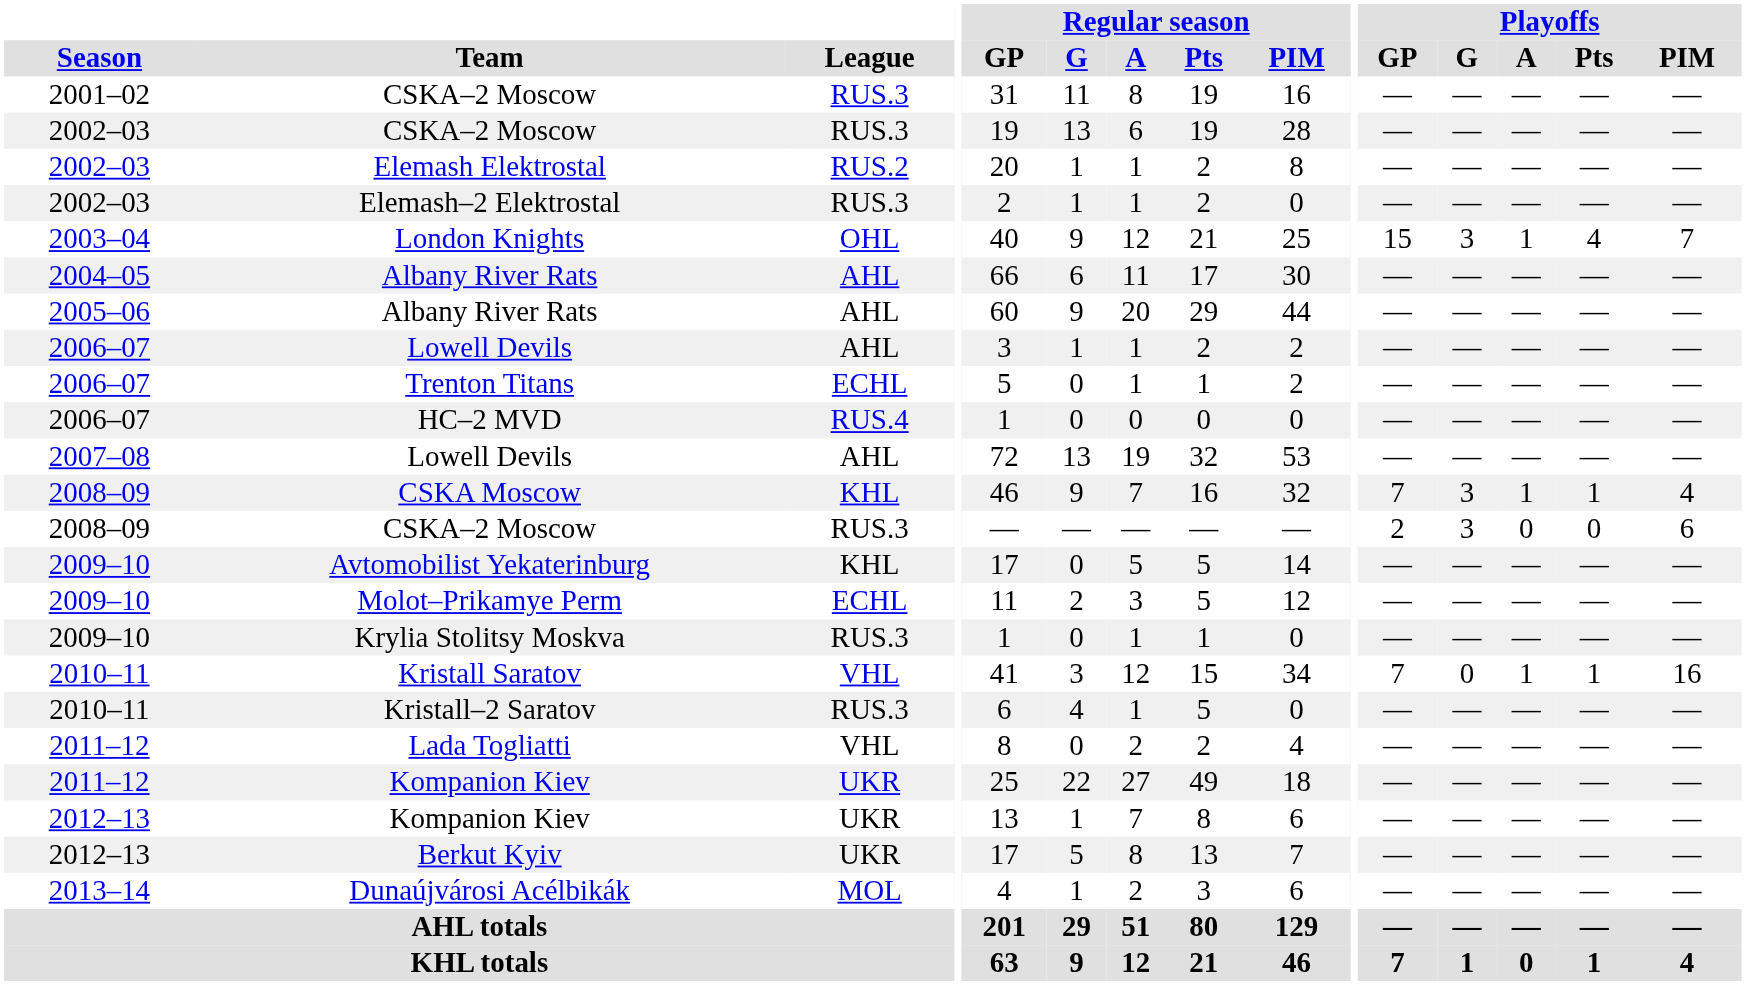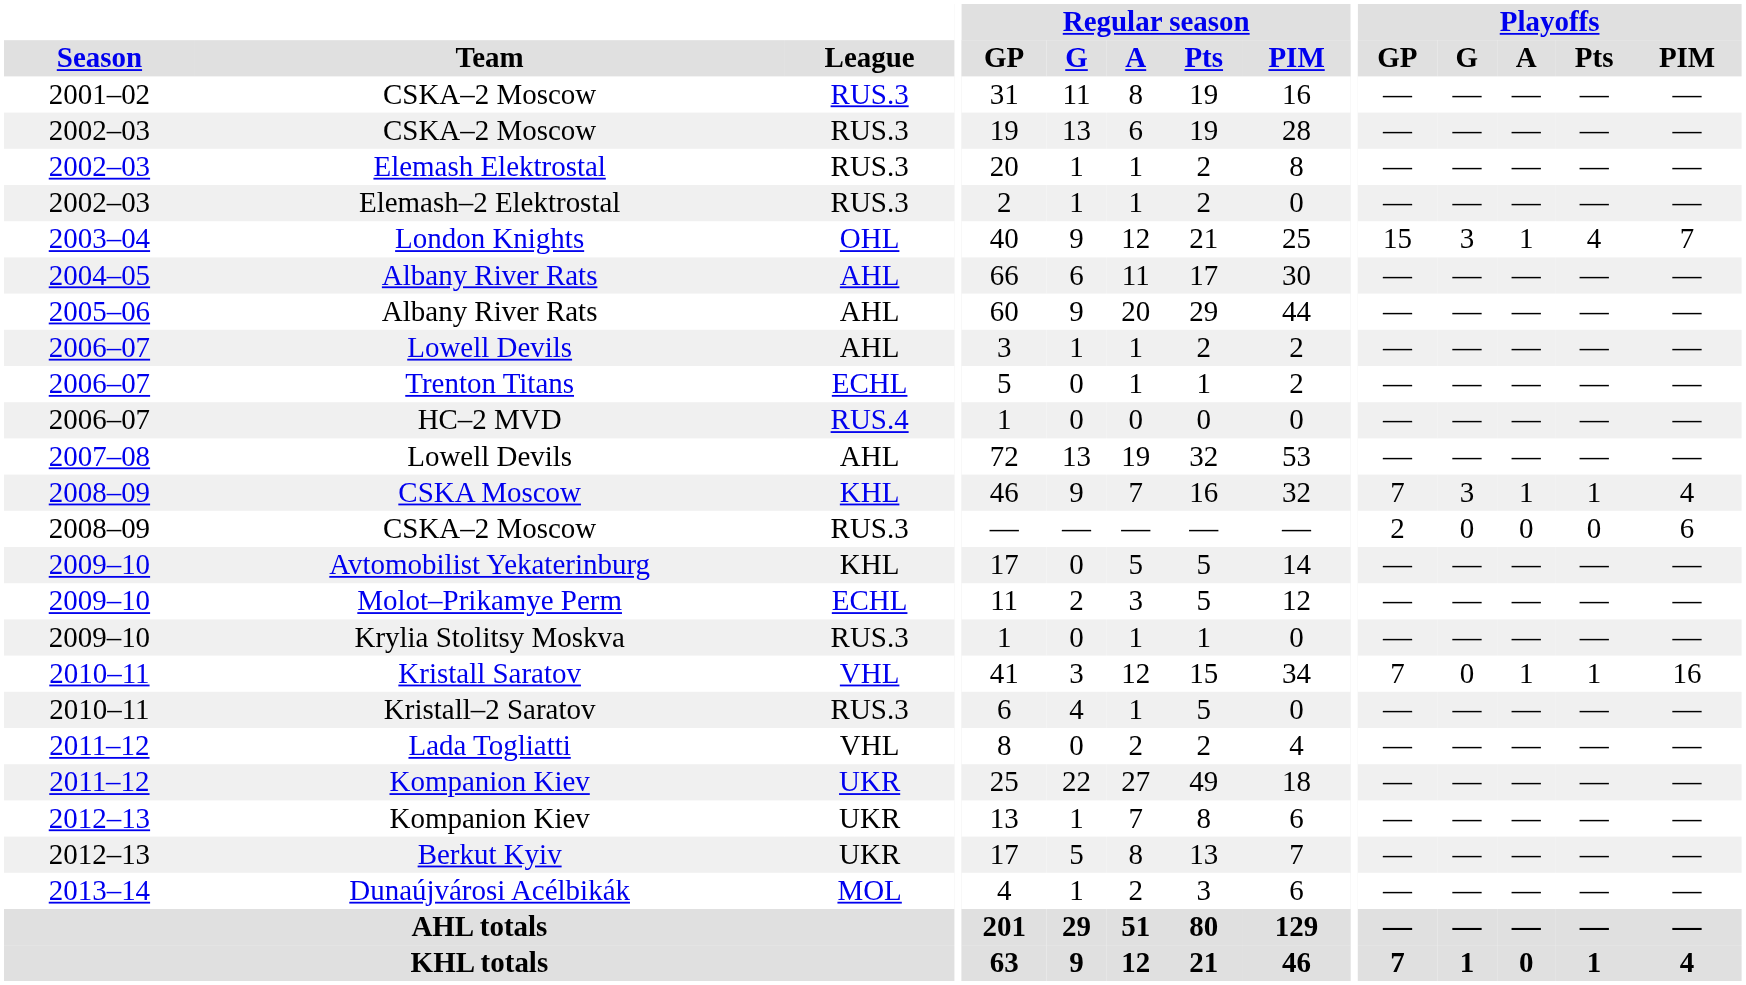Elemash Elektrostal | League: RUS.2 -> RUS.3
2008–09 / CSKA–2 Moscow | Playoffs / G: 3 -> 0
